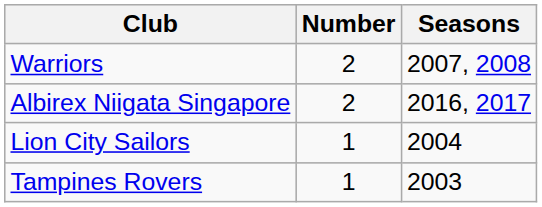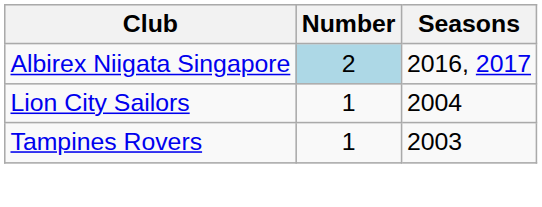- row: Warriors | 2 | 2007, 2008
Albirex Niigata Singapore | Number: no background -> lightblue background
